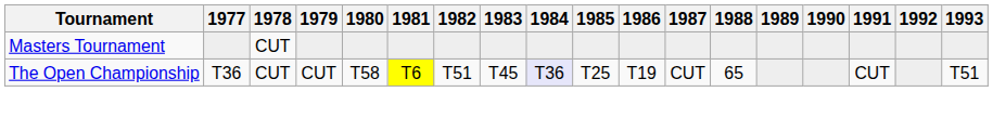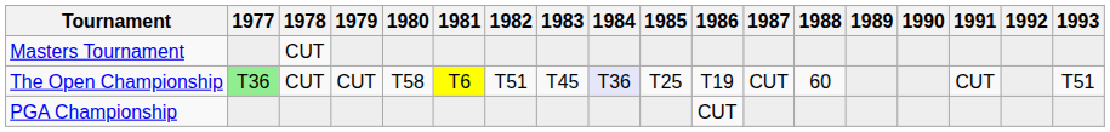The Open Championship | 1977: no background -> lightgreen background
The Open Championship | 1988: 65 -> 60
+ row: PGA Championship | CUT
